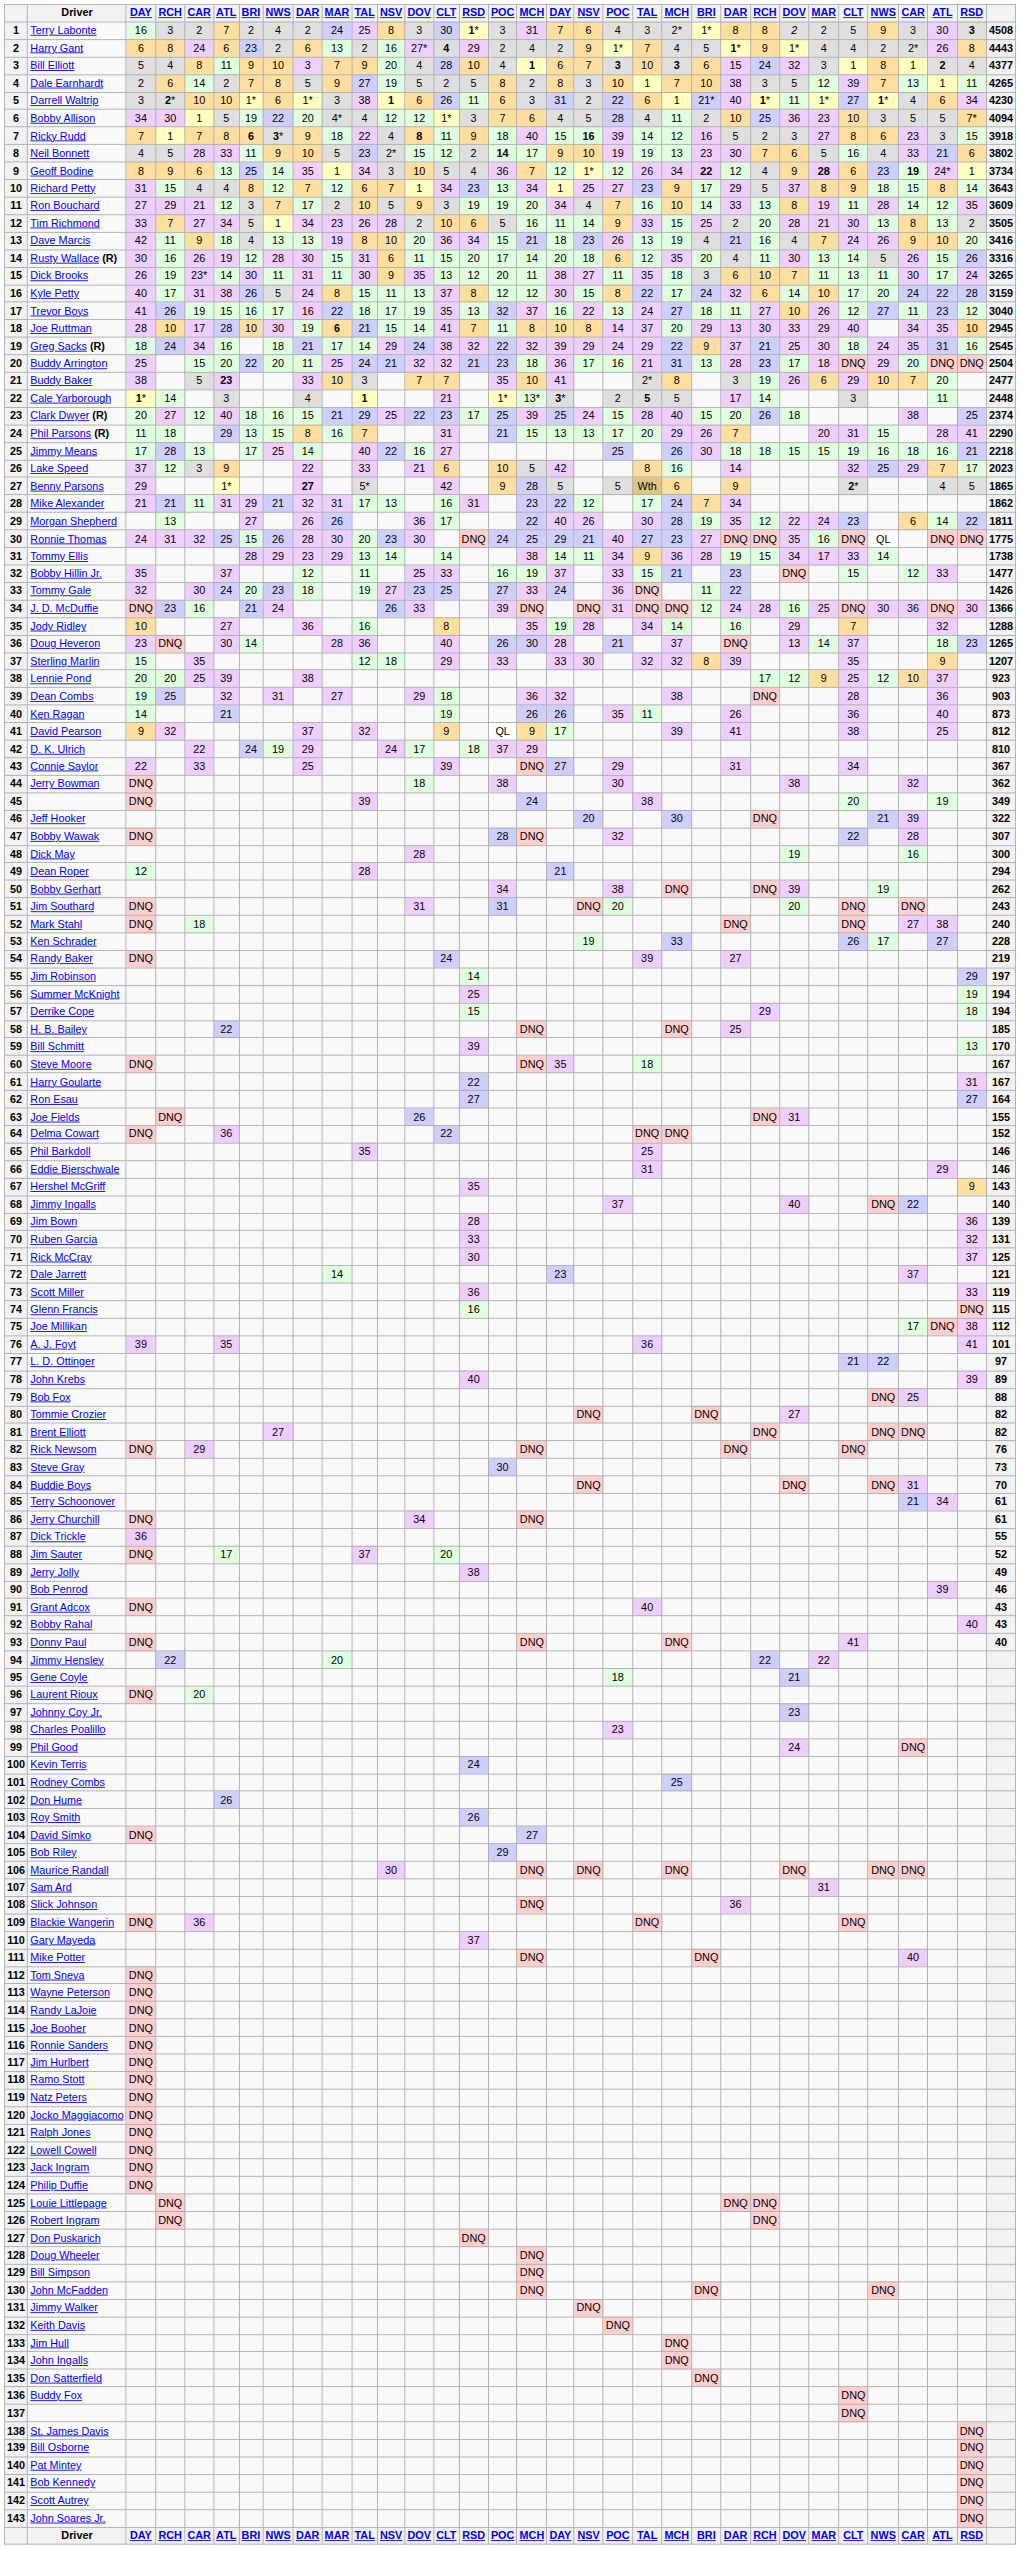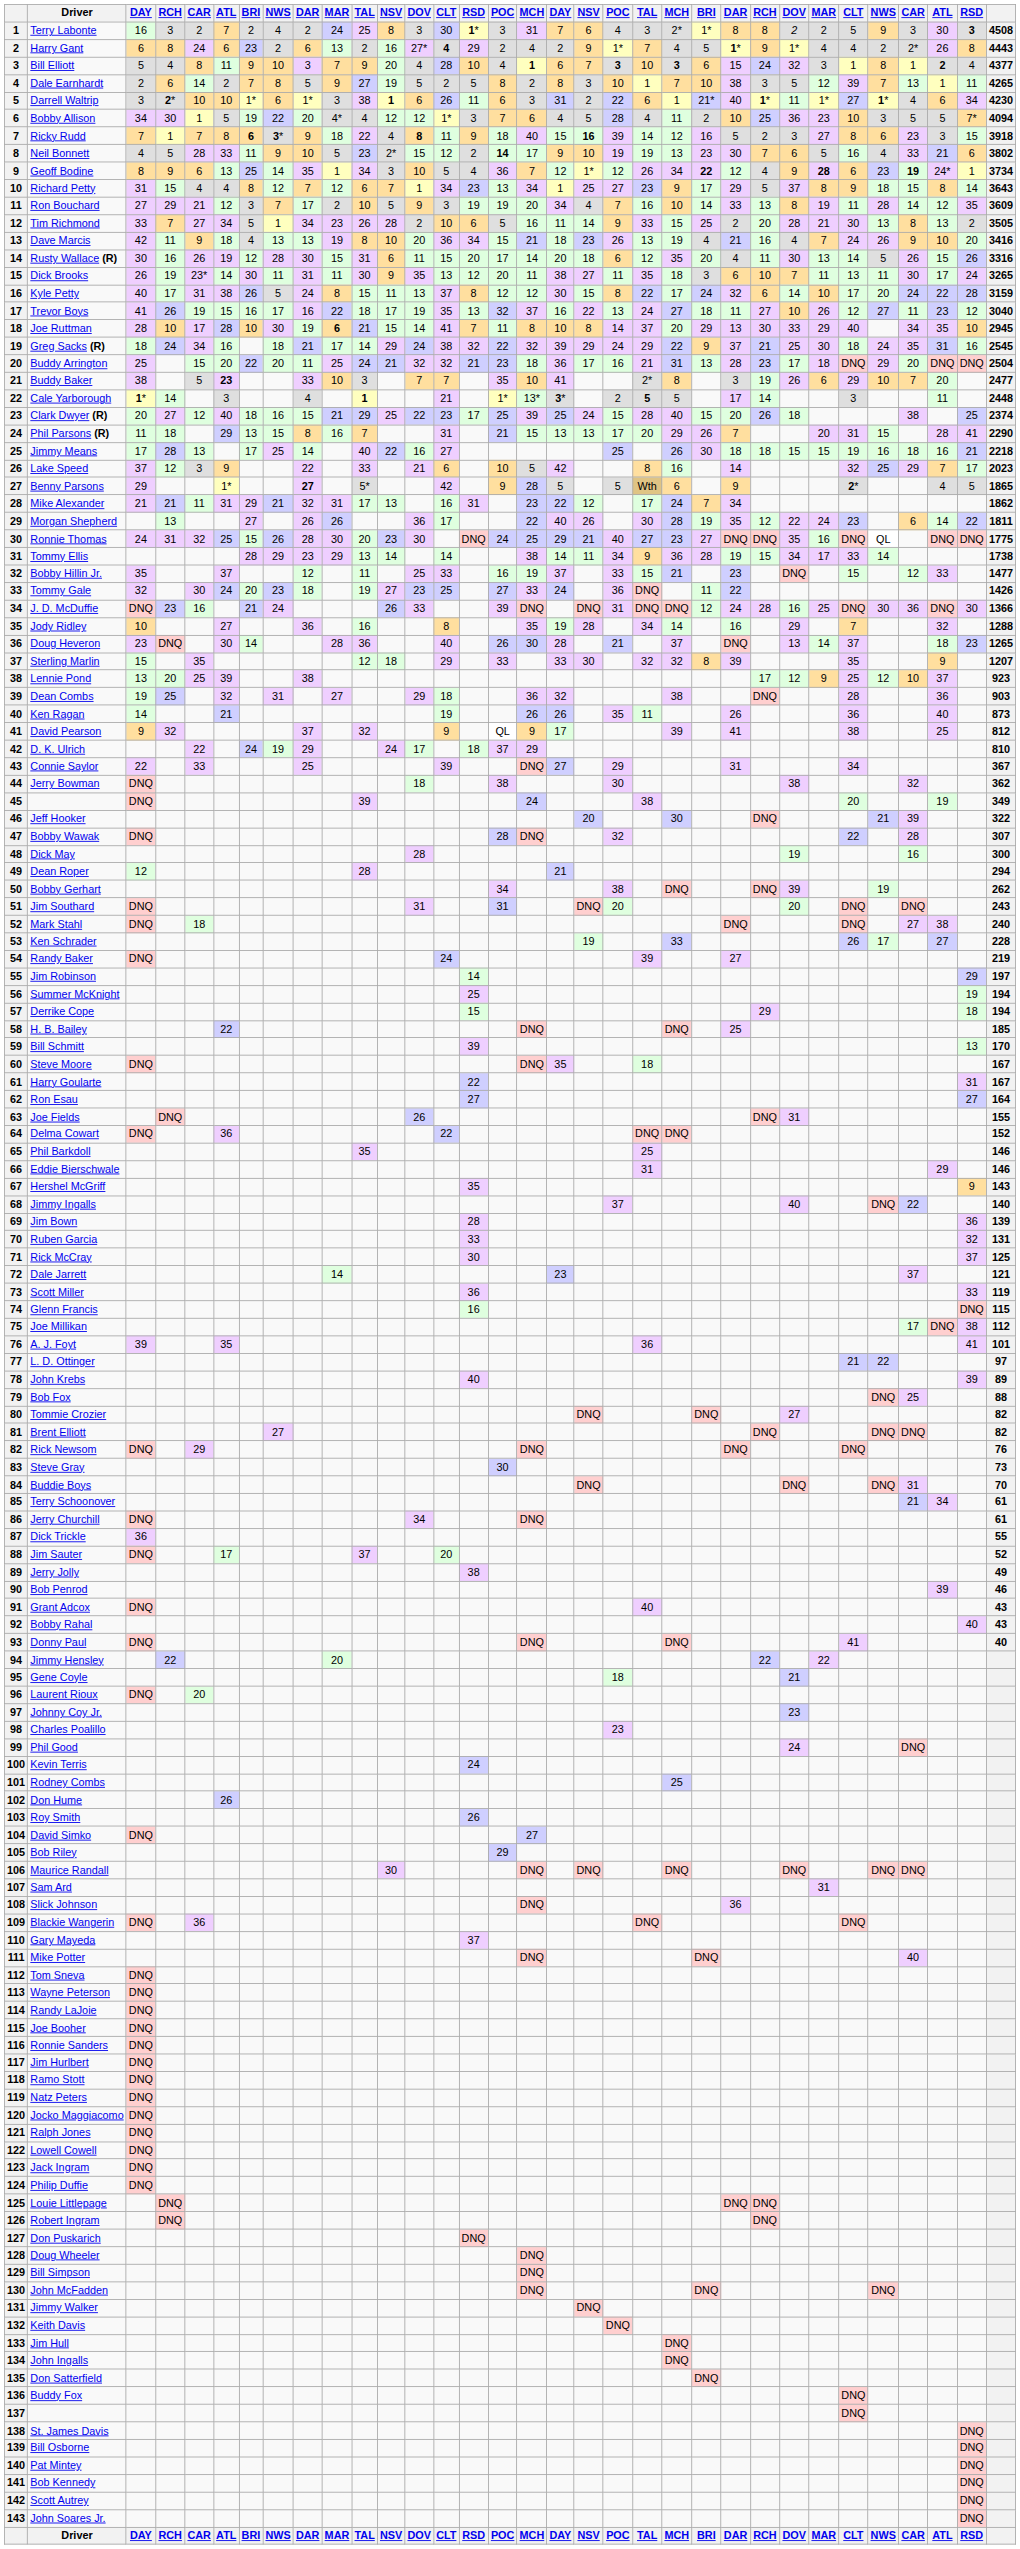Lennie Pond | column 3: 20 -> 13
